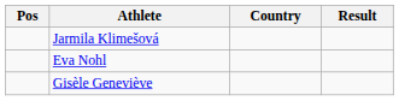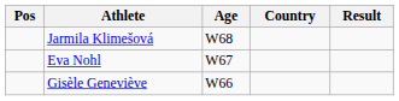+ column: Age | W68 | W67 | W66
